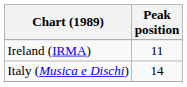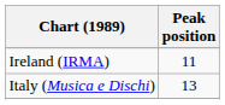Italy (Musica e Dischi) | Peak position: 14 -> 13
